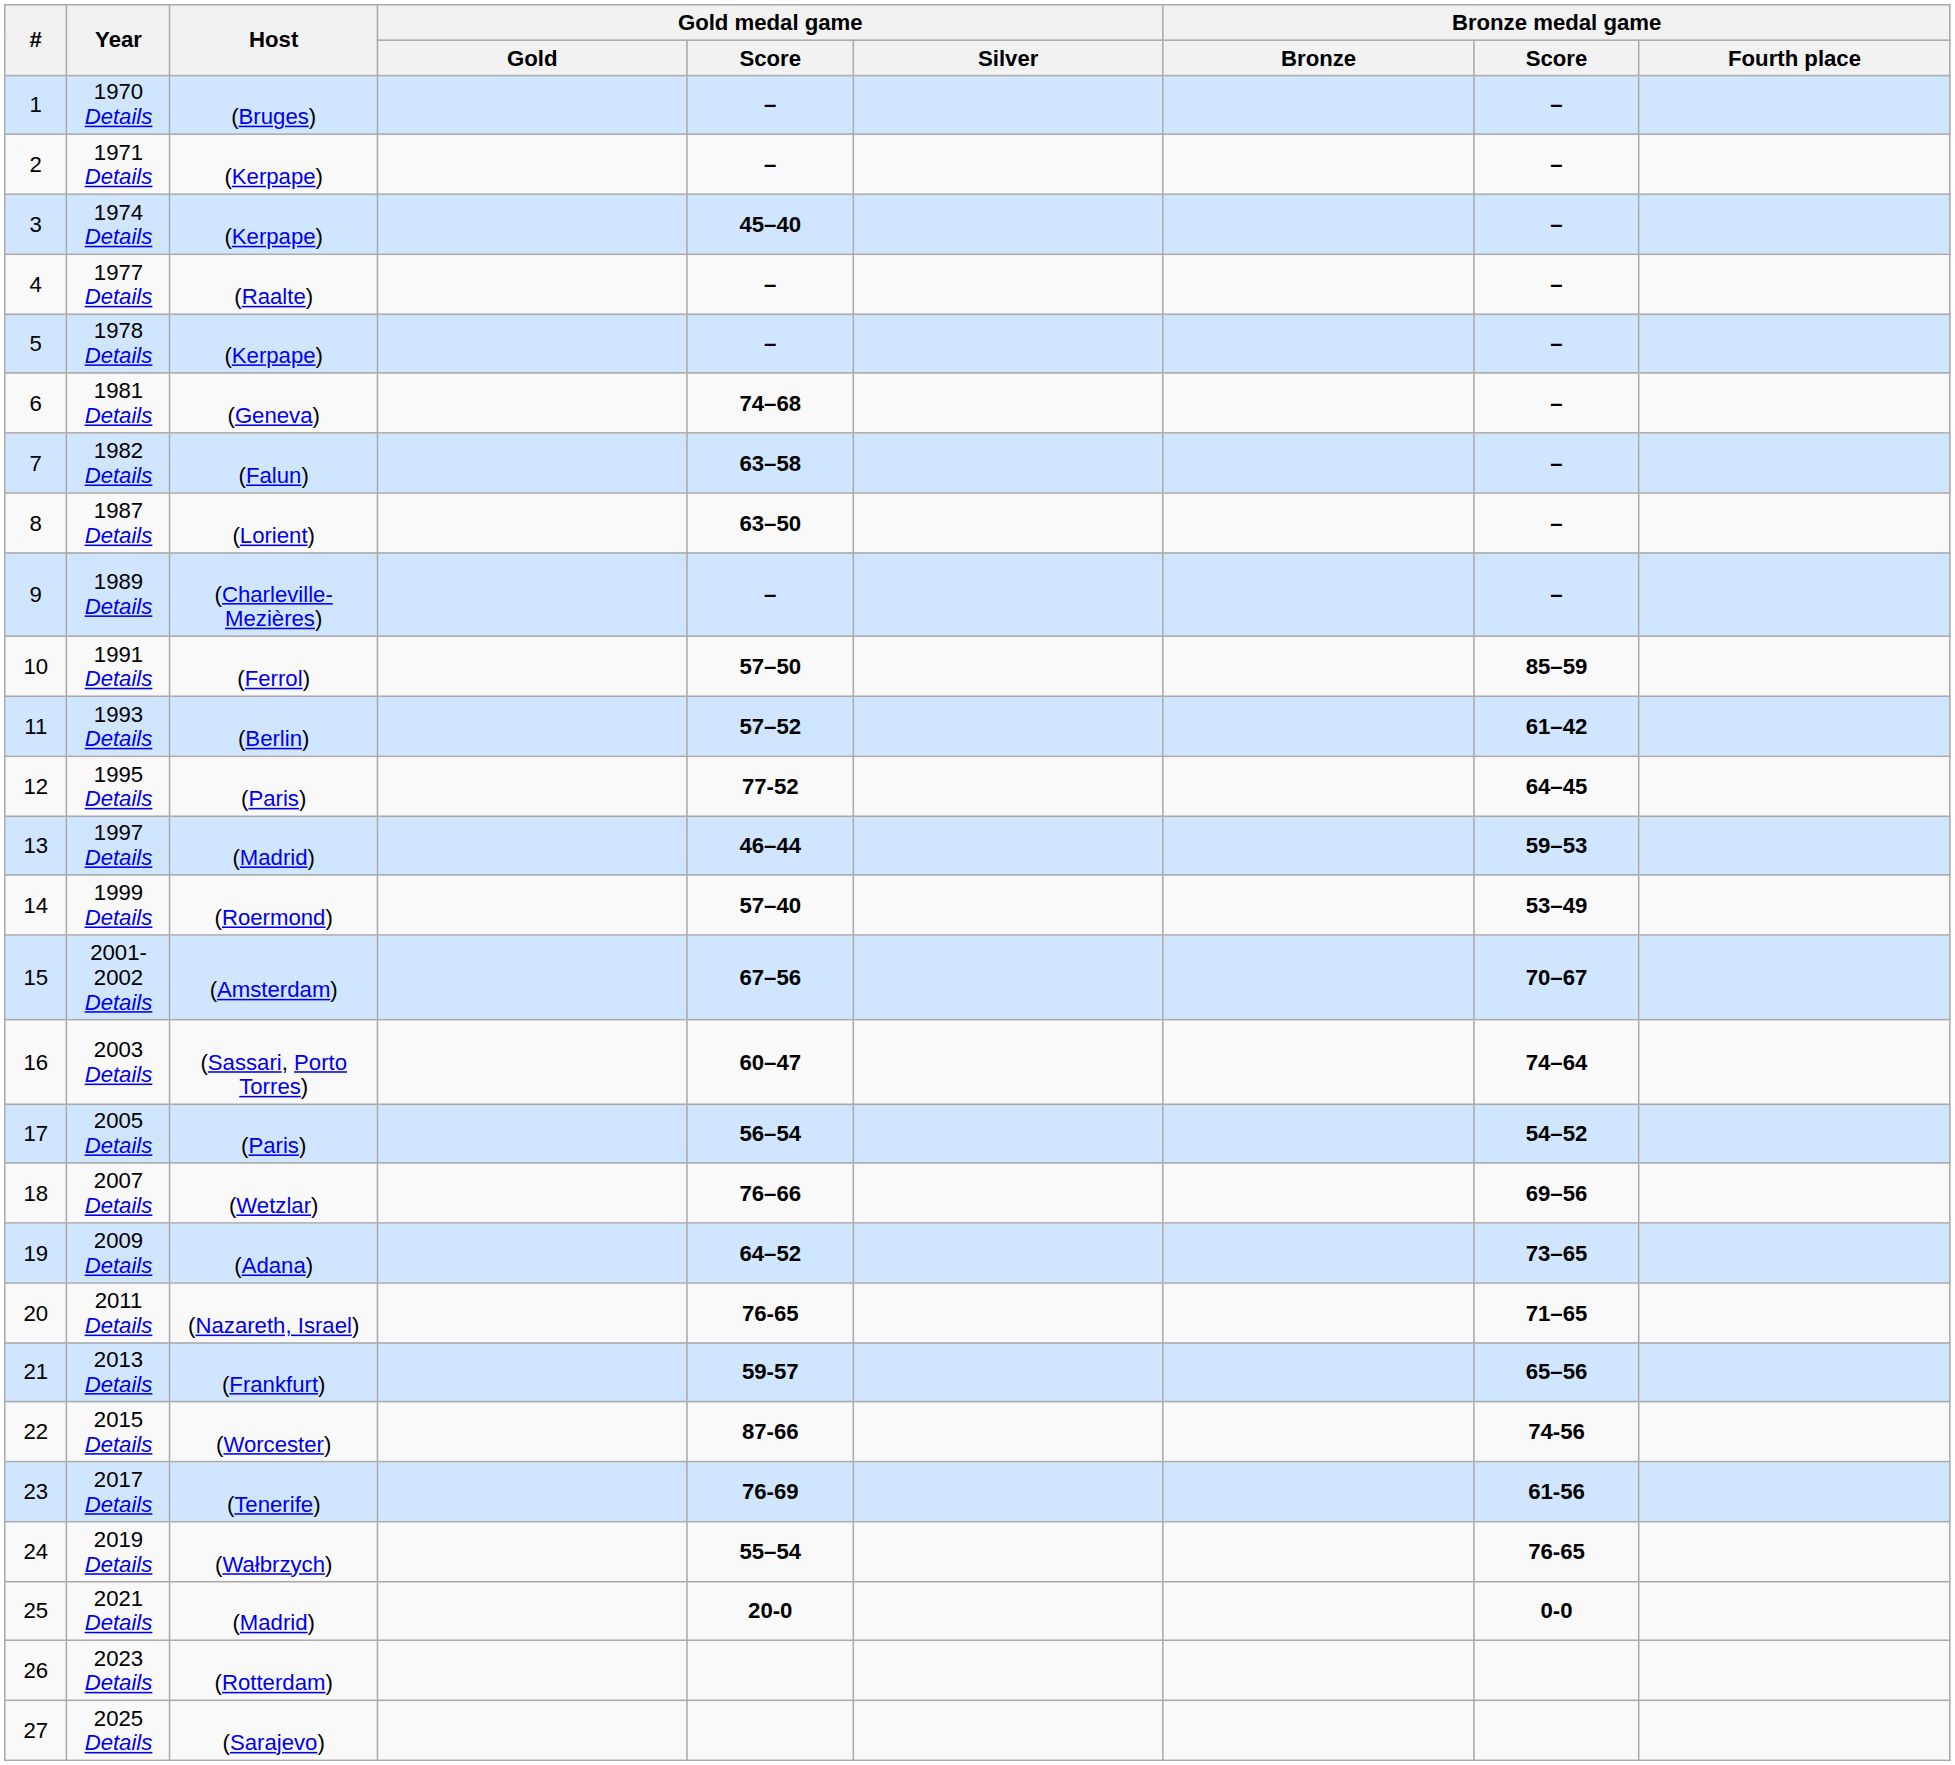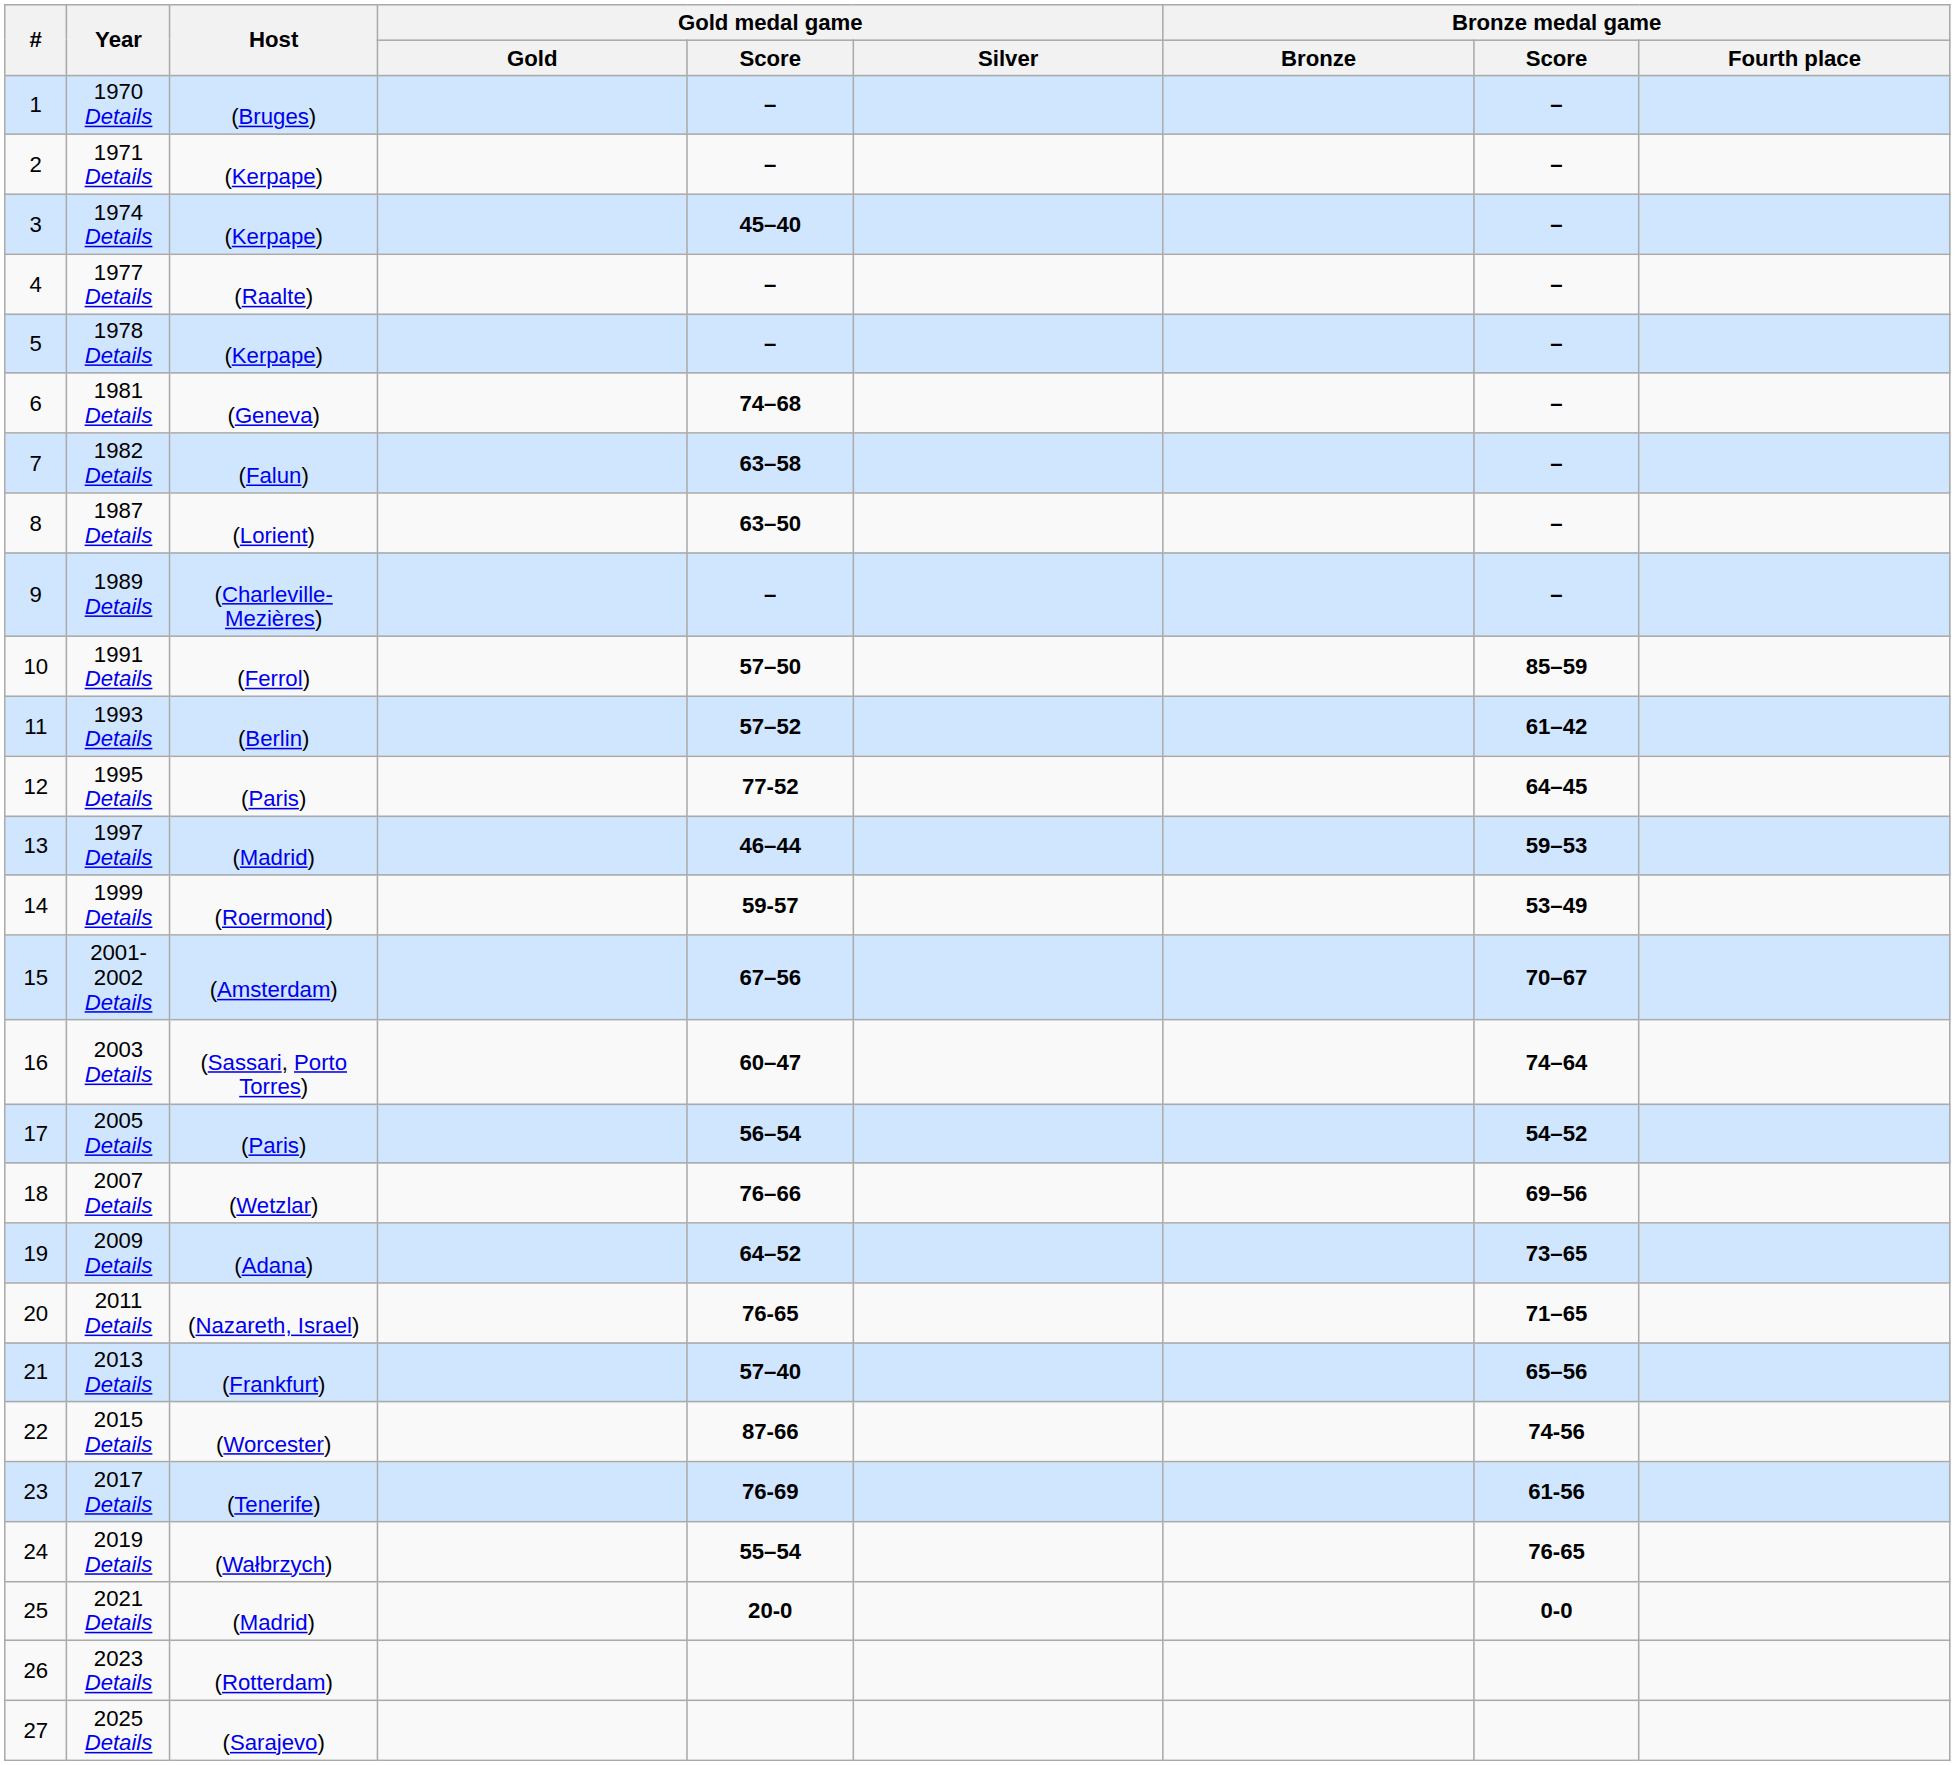1999 Details | Gold medal game / Score: 57–40 -> 59-57
2013 Details | Gold medal game / Score: 59-57 -> 57–40
